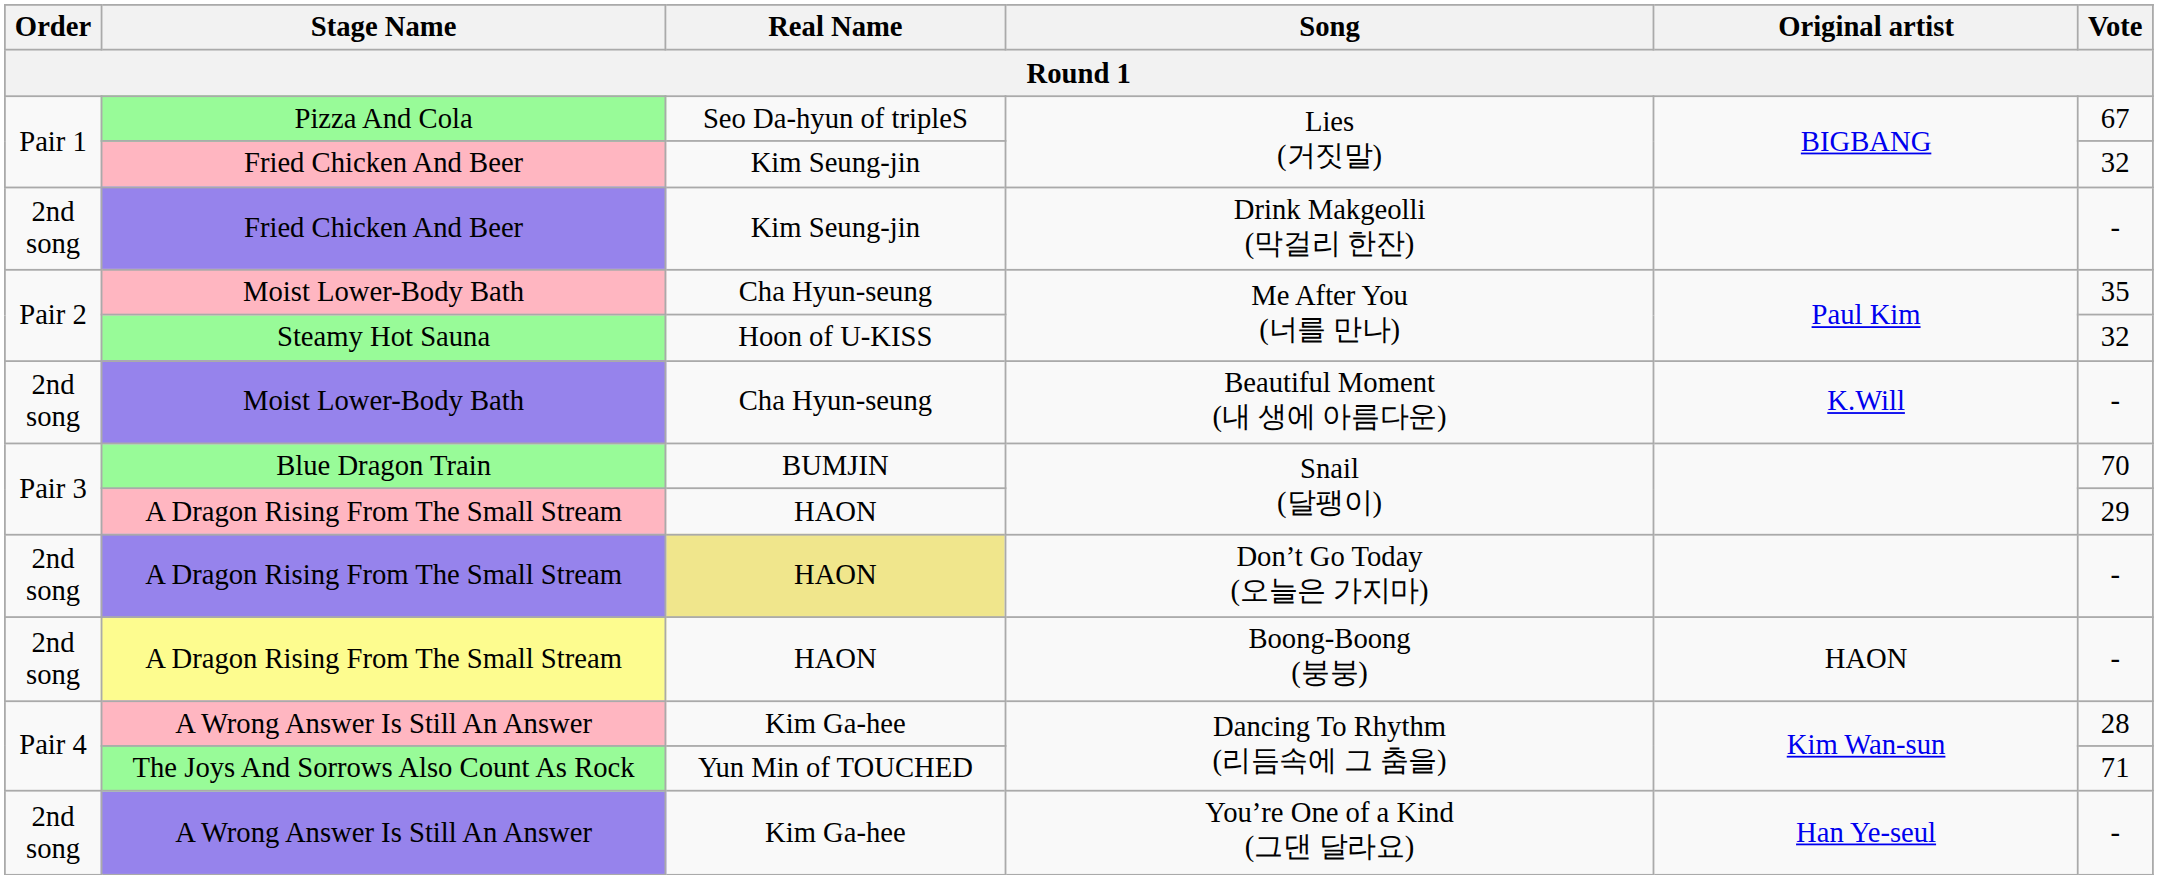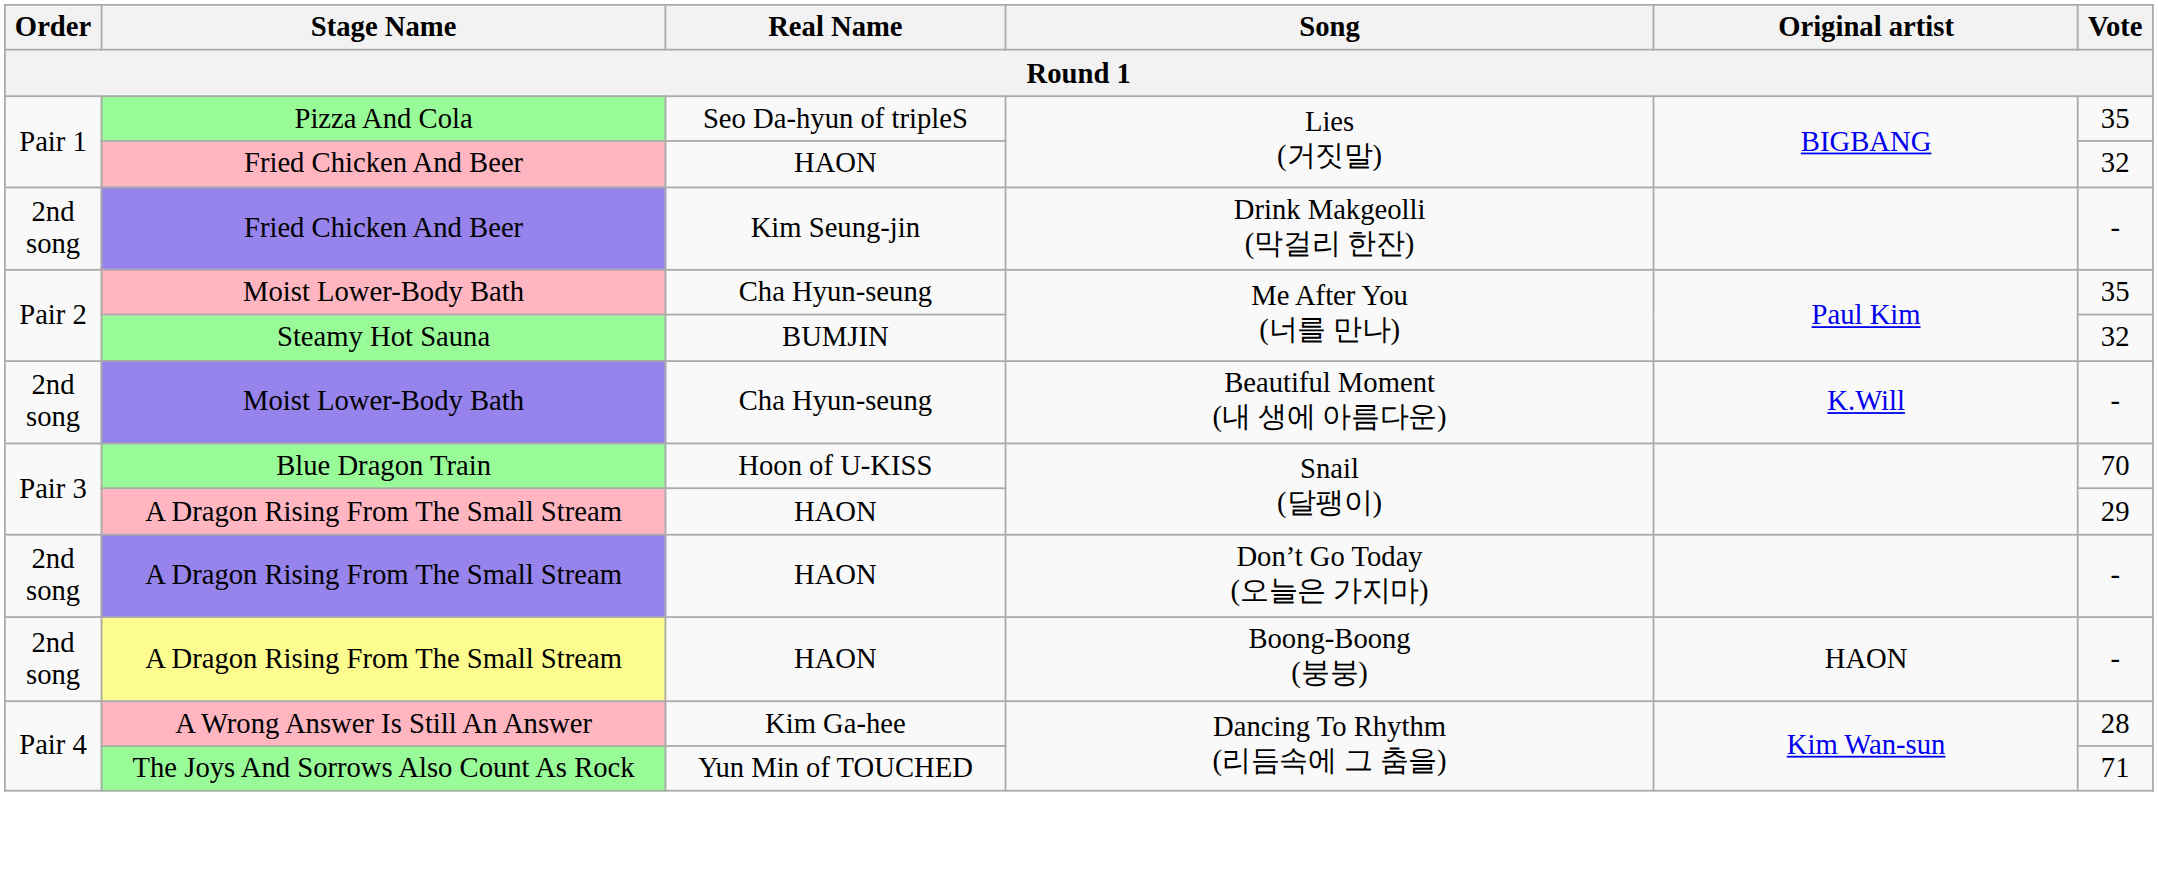Pizza And Cola / Lies (거짓말) | Vote: 67 -> 35
Fried Chicken And Beer / Lies (거짓말) | Real Name: Kim Seung-jin -> HAON
Steamy Hot Sauna / Me After You (너를 만나) | Real Name: Hoon of U-KISS -> BUMJIN
Blue Dragon Train / Snail (달팽이) | Real Name: BUMJIN -> Hoon of U-KISS
Don’t Go Today (오늘은 가지마) | Real Name: khaki background -> no background
- row: 2nd song | A Wrong Answer Is Still An Answer | Kim Ga-hee | You’re One of a Kind (그댄 달라요) | Han Ye-seul | -
